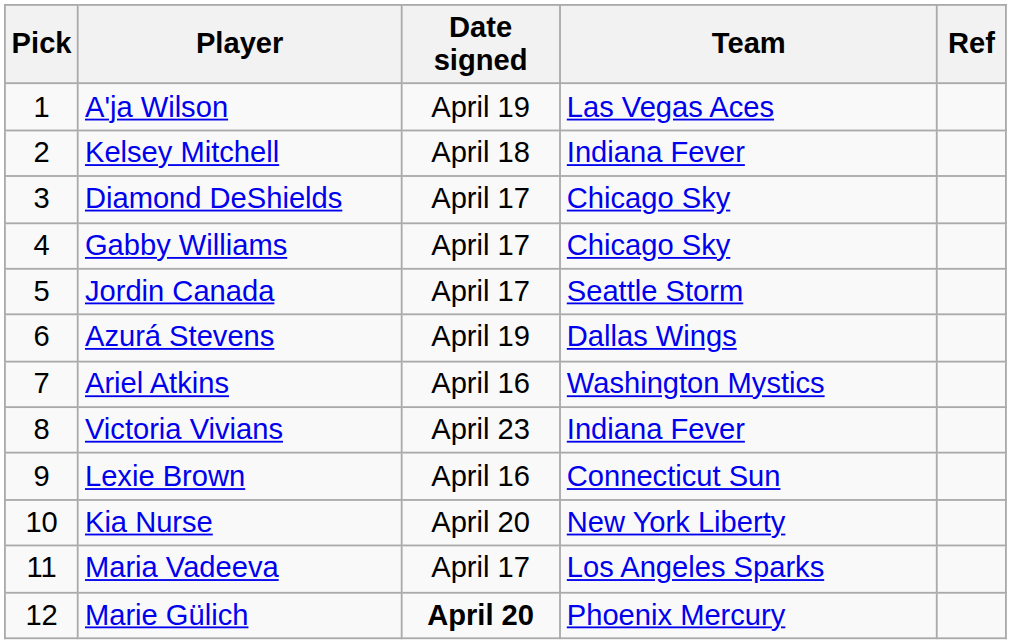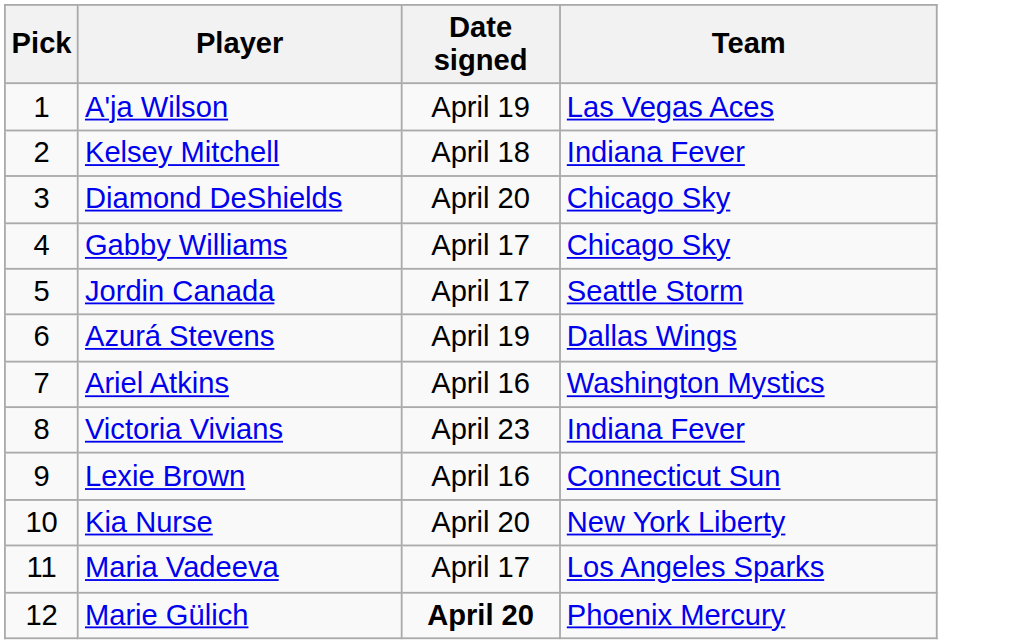- column: Ref
Diamond DeShields | Date signed: April 17 -> April 20
